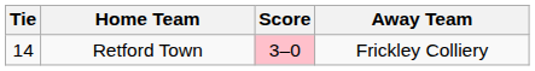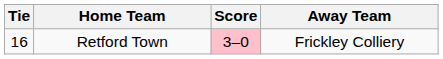Retford Town | Tie: 14 -> 16
